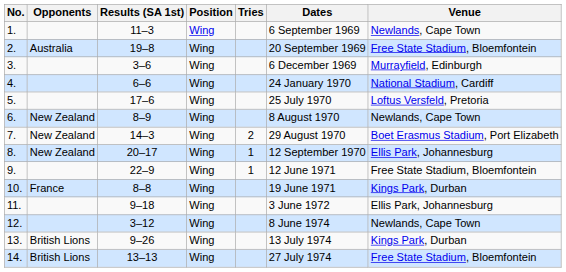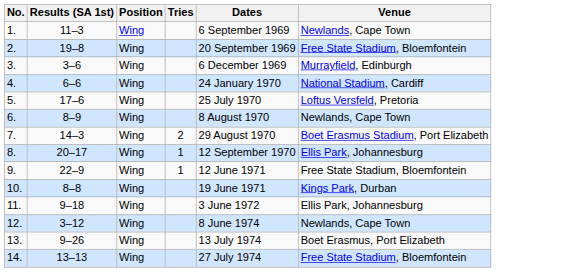- column: Opponents | Australia | New Zealand | New Zealand | New Zealand | France | British Lions | British Lions
13. | Venue: Kings Park, Durban -> Boet Erasmus, Port Elizabeth
